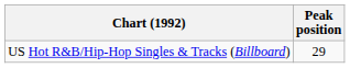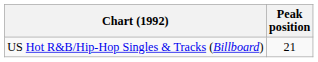US Hot R&B/Hip-Hop Singles & Tracks (Billboard) | Peak position: 29 -> 21
